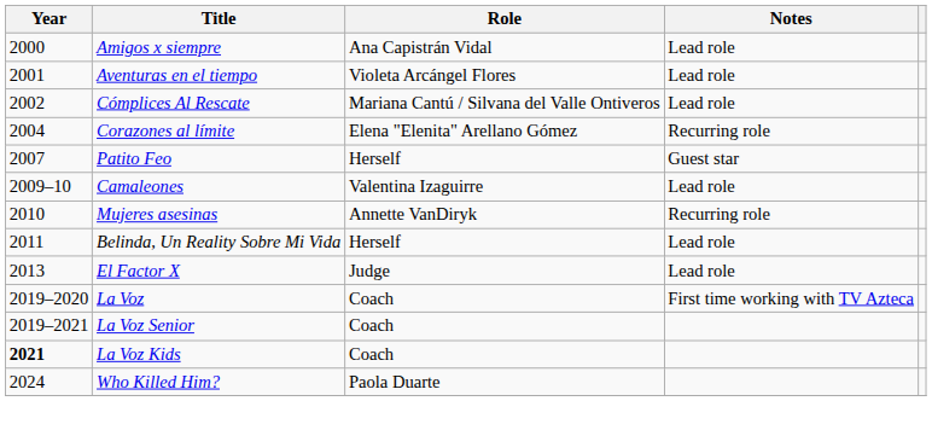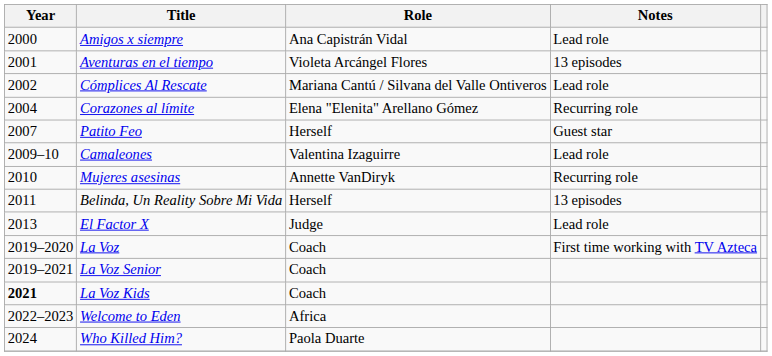Aventuras en el tiempo | Notes: Lead role -> 13 episodes
Belinda, Un Reality Sobre Mi Vida | Notes: Lead role -> 13 episodes
+ row: 2022–2023 | Welcome to Eden | Africa
